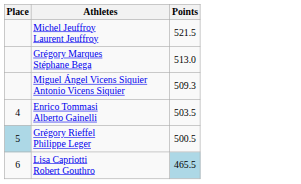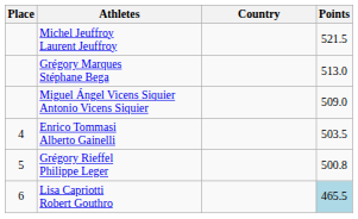+ column: Country
Miguel Ángel Vicens Siquier Antonio Vicens Siquier | Points: 509.3 -> 509.0
Grégory Rieffel Philippe Leger | Place: lightblue background -> no background
Grégory Rieffel Philippe Leger | Points: 500.5 -> 500.8
